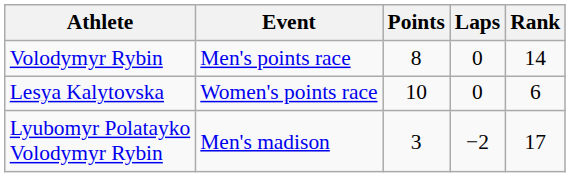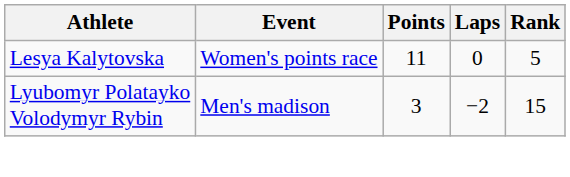- row: Volodymyr Rybin | Men's points race | 8 | 0 | 14
Lesya Kalytovska | Points: 10 -> 11
Lesya Kalytovska | Rank: 6 -> 5
Lyubomyr Polatayko Volodymyr Rybin | Rank: 17 -> 15
